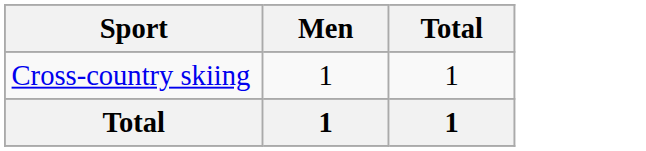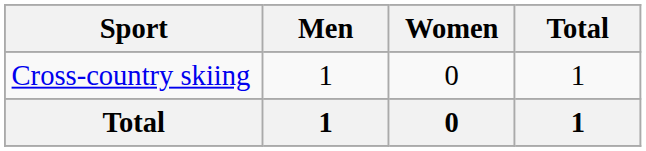+ column: Women | 0 | 0
